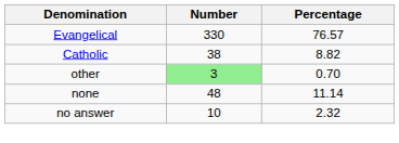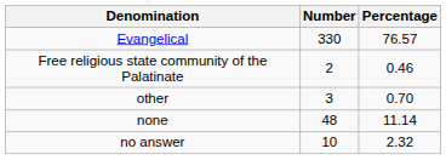- row: Catholic | 38 | 8.82
+ row: Free religious state community of the Palatinate | 2 | 0.46
other | Number: lightgreen background -> no background
